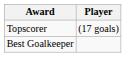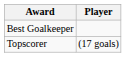rows swapped: Best Goalkeeper <-> Topscorer
